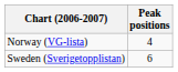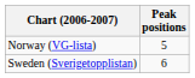Norway (VG-lista) | Peak positions: 4 -> 5
